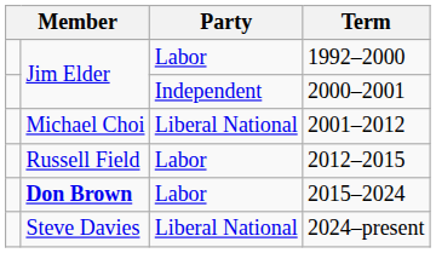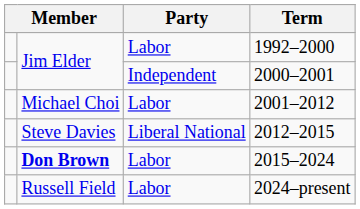2001–2012 | Party: Liberal National -> Labor
2012–2015 | column 2: Russell Field -> Steve Davies
2012–2015 | Party: Labor -> Liberal National
2024–present | column 2: Steve Davies -> Russell Field
2024–present | Party: Liberal National -> Labor
